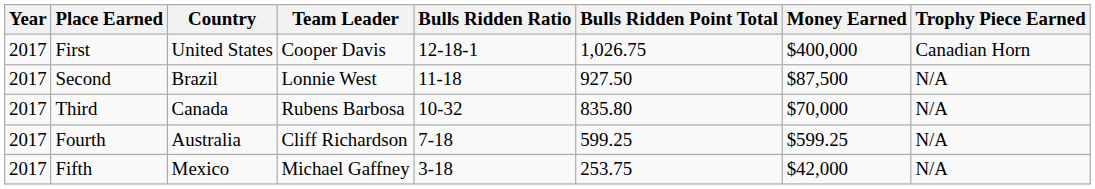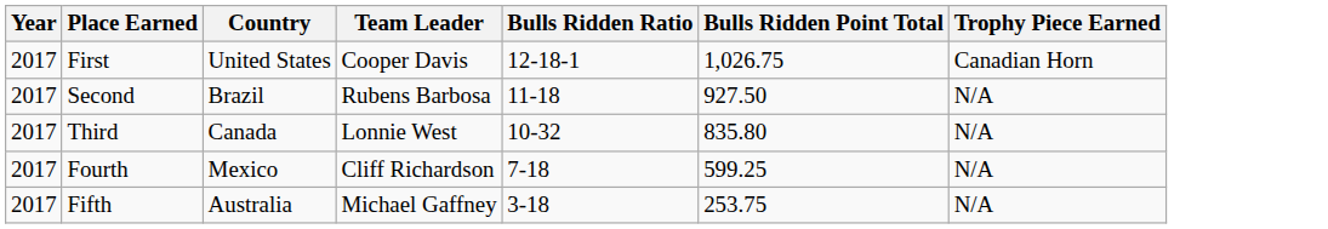- column: Money Earned | $400,000 | $87,500 | $70,000 | $599.25 | $42,000
Second | Team Leader: Lonnie West -> Rubens Barbosa
Third | Team Leader: Rubens Barbosa -> Lonnie West
Fourth | Country: Australia -> Mexico
Fifth | Country: Mexico -> Australia
